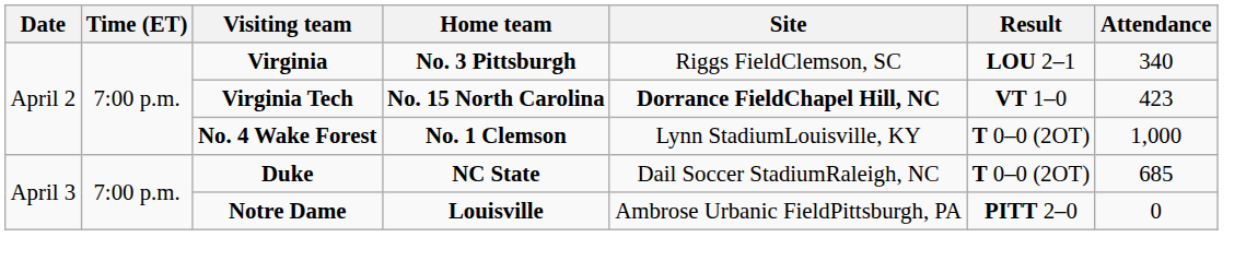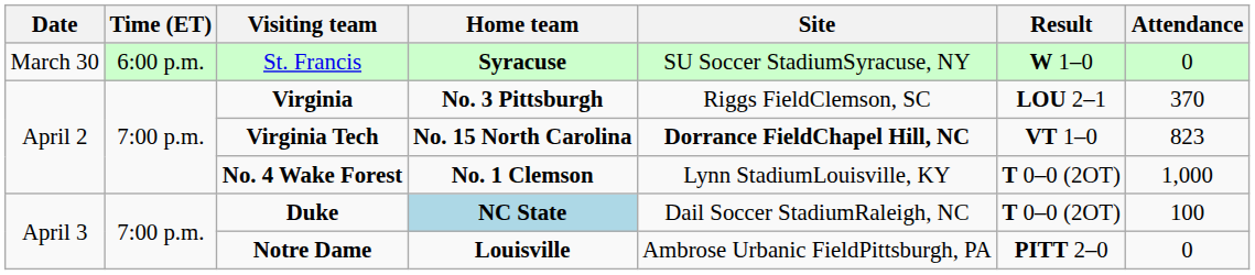+ row: March 30 | 6:00 p.m. | St. Francis | Syracuse | SU Soccer StadiumSyracuse, NY | W 1–0 | 0
Virginia | Attendance: 340 -> 370
Virginia Tech | Attendance: 423 -> 823
Duke | Home team: no background -> lightblue background
Duke | Attendance: 685 -> 100
